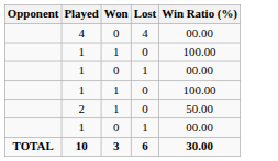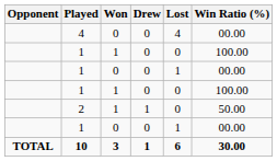+ column: Drew | 0 | 0 | 0 | 0 | 1 | 0 | 1
